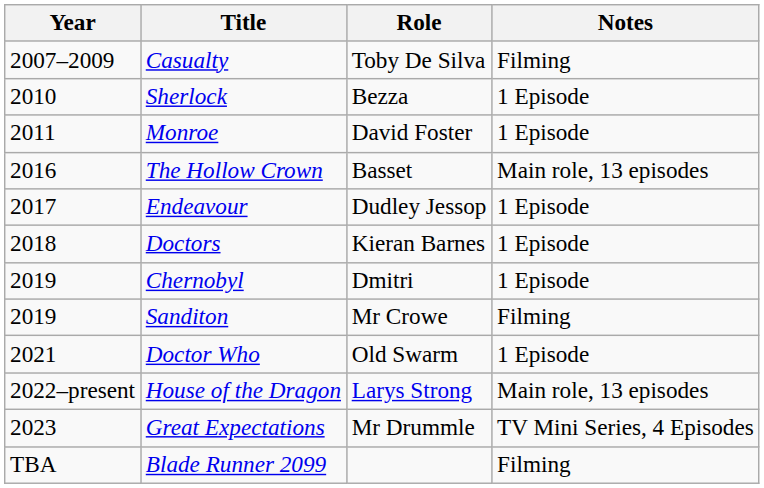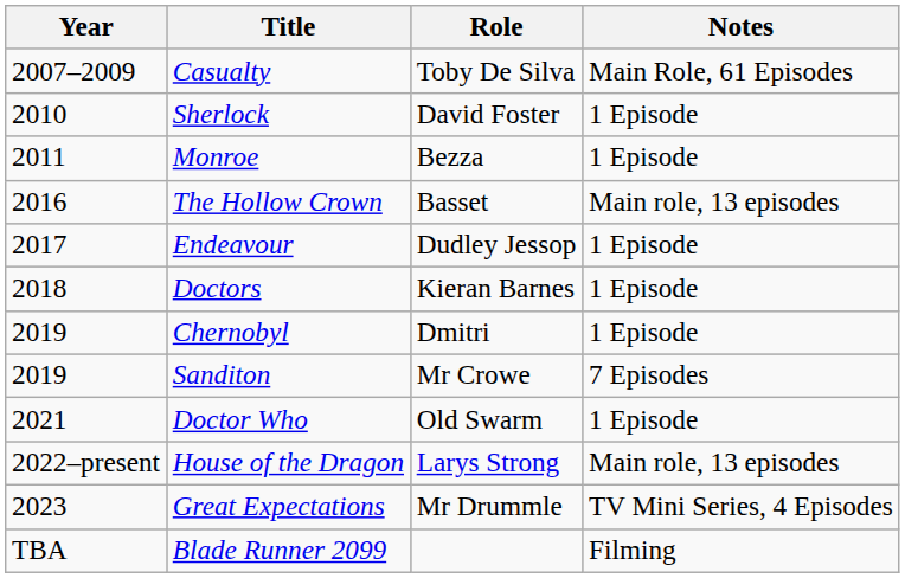Casualty | Notes: Filming -> Main Role, 61 Episodes
Sherlock | Role: Bezza -> David Foster
Monroe | Role: David Foster -> Bezza
Sanditon | Notes: Filming -> 7 Episodes
